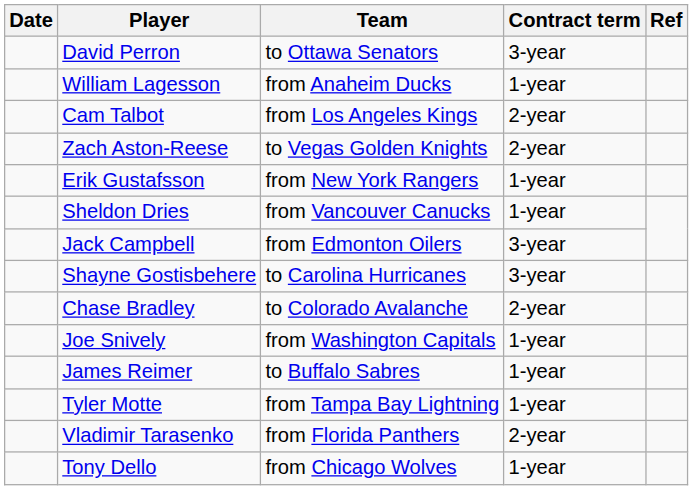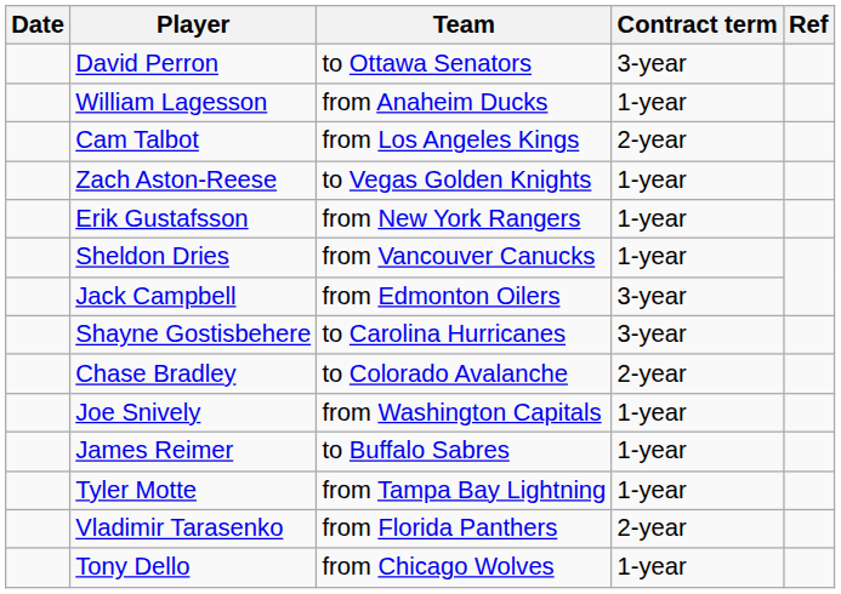Zach Aston-Reese | Contract term: 2-year -> 1-year
